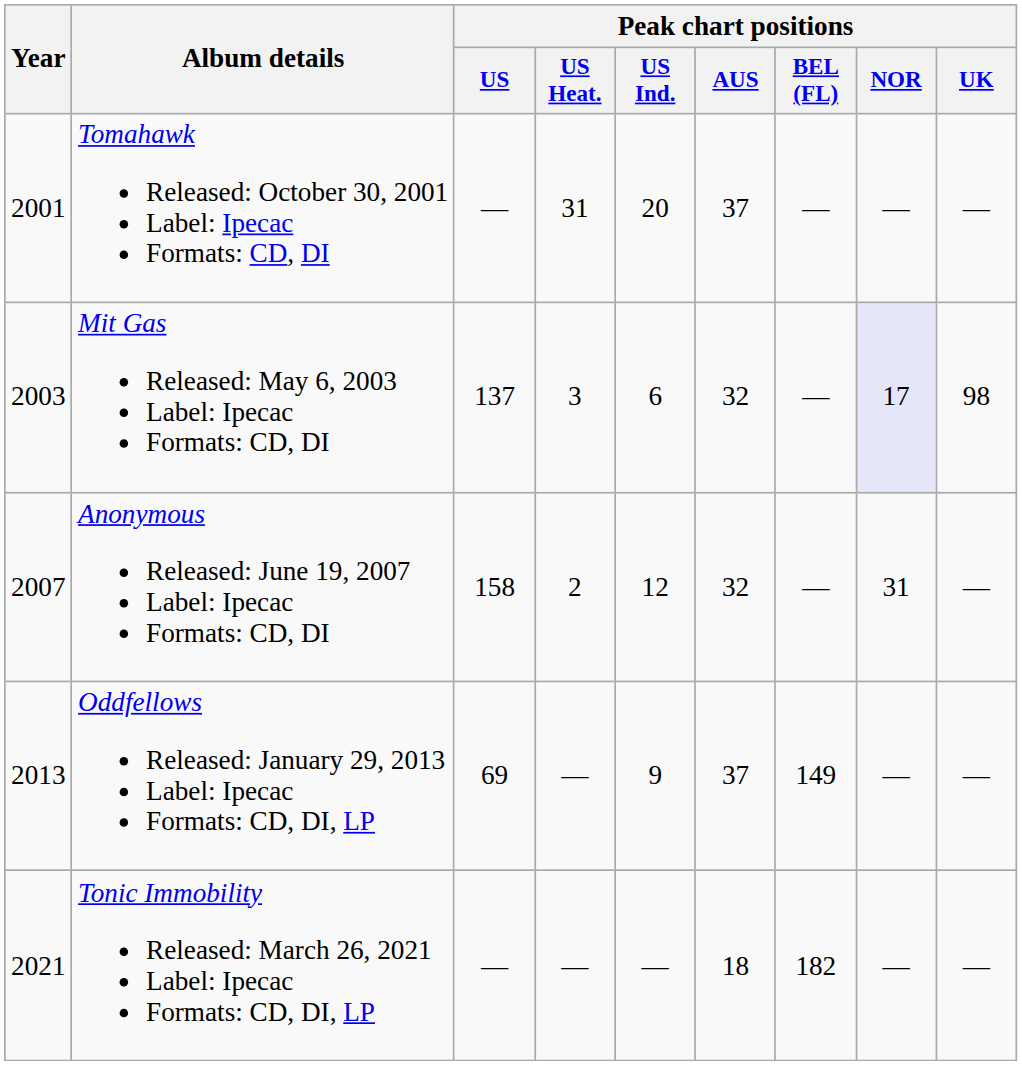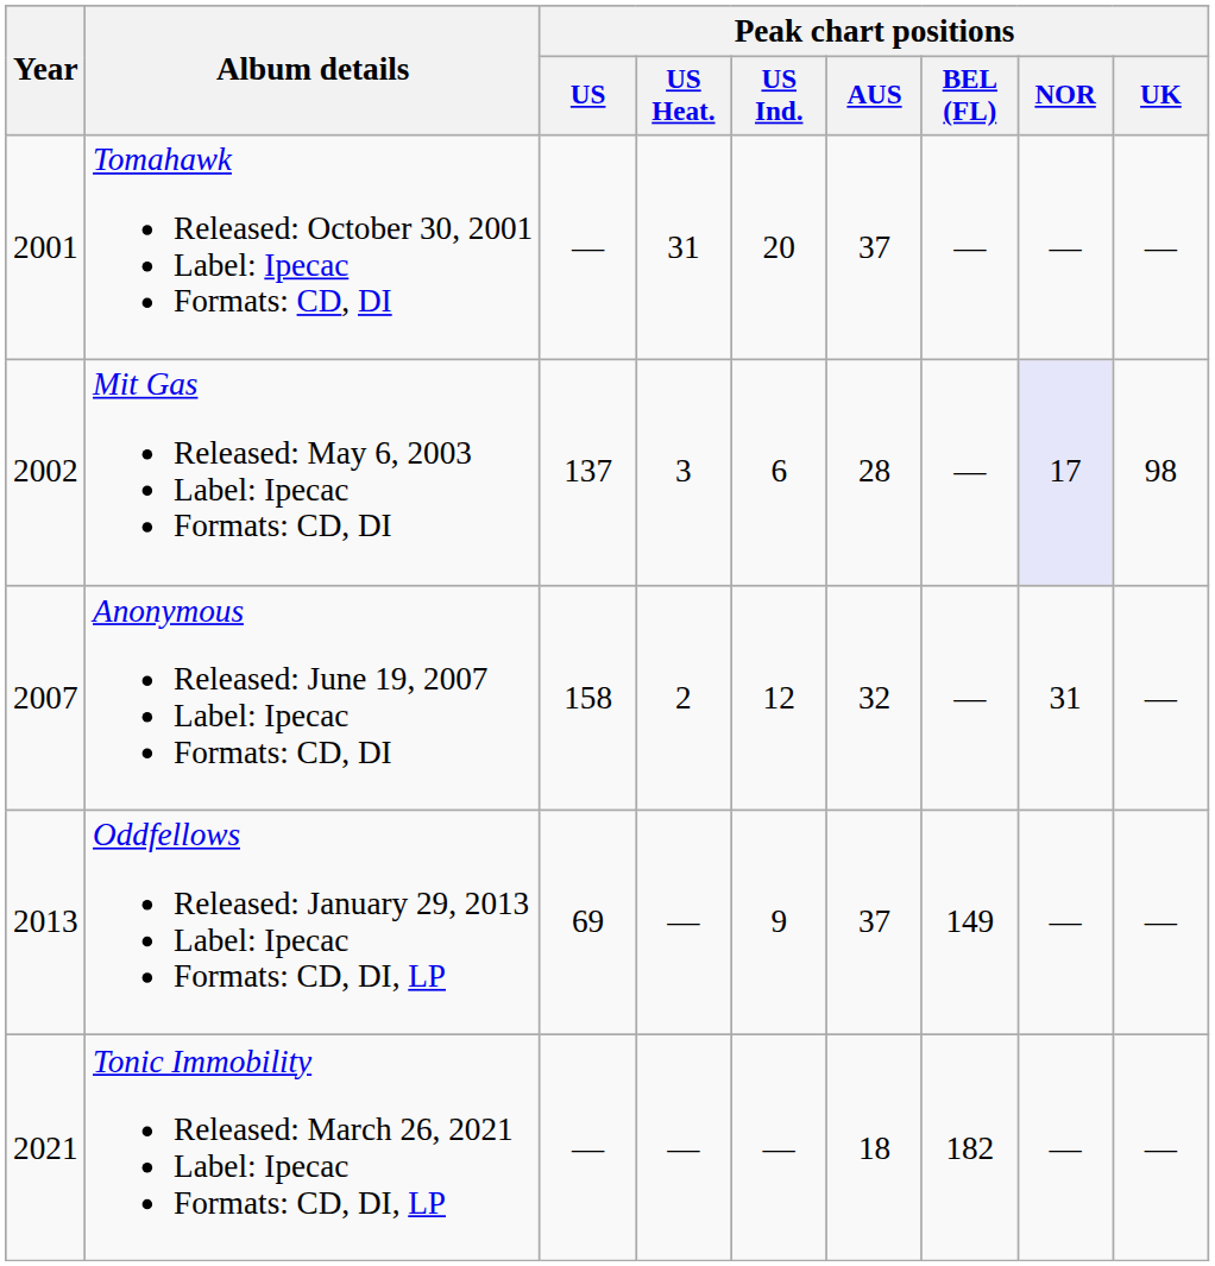Mit Gas Released: May 6, 2003 Label: Ipecac Formats: CD, DI | Year: 2003 -> 2002
Mit Gas Released: May 6, 2003 Label: Ipecac Formats: CD, DI | Peak chart positions / AUS: 32 -> 28
